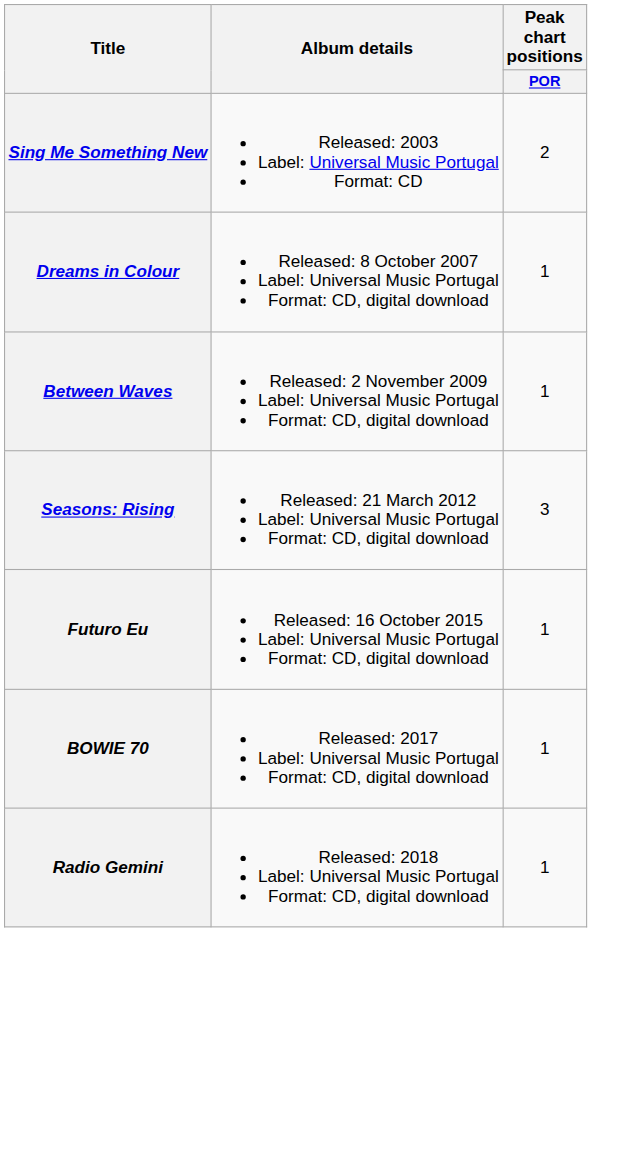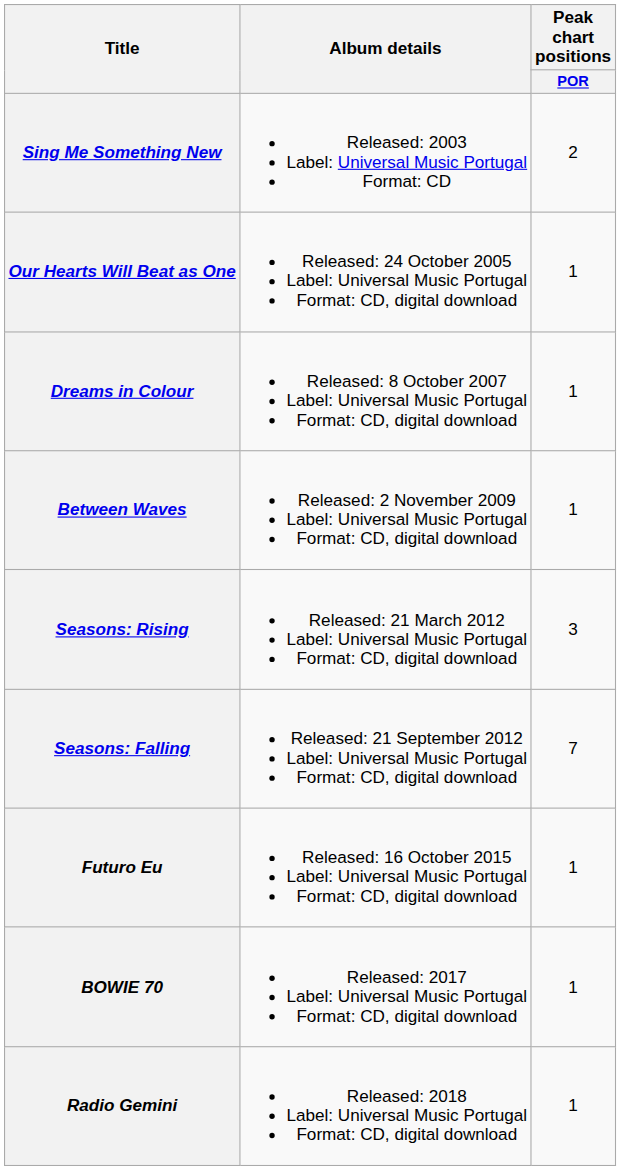+ row: Our Hearts Will Beat as One | Released: 24 October 2005 Label: Universal Music Portugal Format: CD, digital download | 1
+ row: Seasons: Falling | Released: 21 September 2012 Label: Universal Music Portugal Format: CD, digital download | 7
